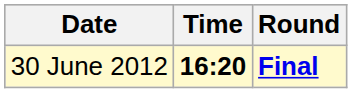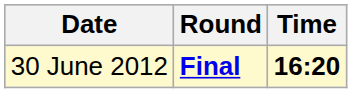columns swapped: Time <-> Round
